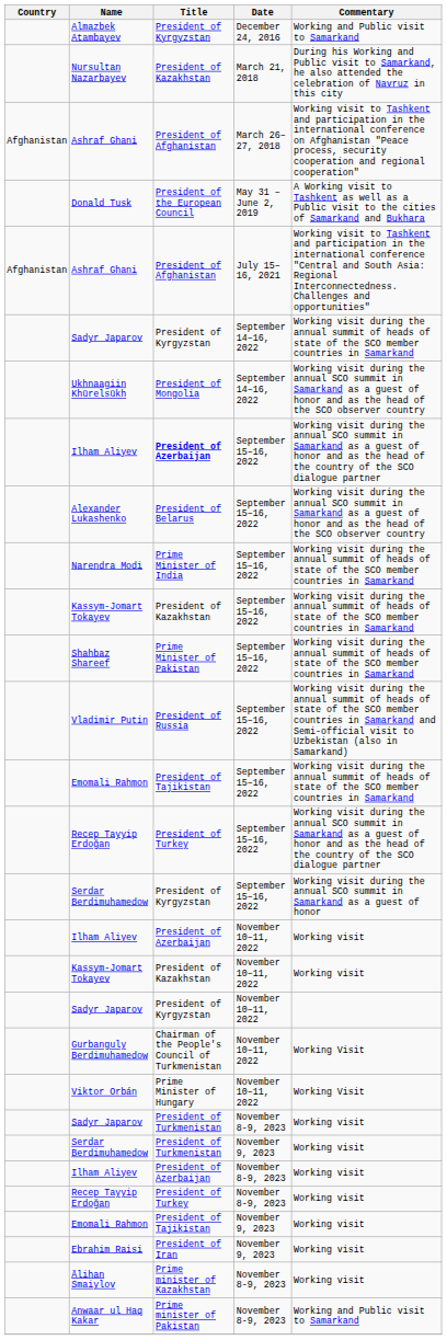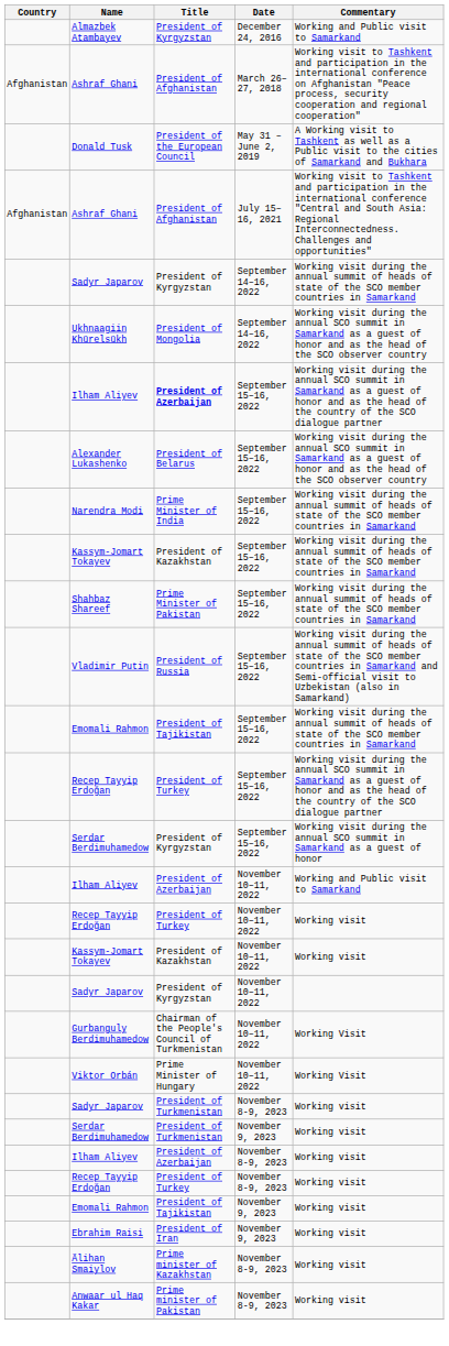- row: Nursultan Nazarbayev | President of Kazakhstan | March 21, 2018 | During his Working and Public visit to Samarkand, he also attended the celebration of Navruz in this city
Ilham Aliyev / November 10–11, 2022 | Commentary: Working visit -> Working and Public visit to Samarkand
+ row: Recep Tayyip Erdoğan | President of Turkey | November 10–11, 2022 | Working visit
Anwaar ul Haq Kakar | Commentary: Working and Public visit to Samarkand -> Working visit
